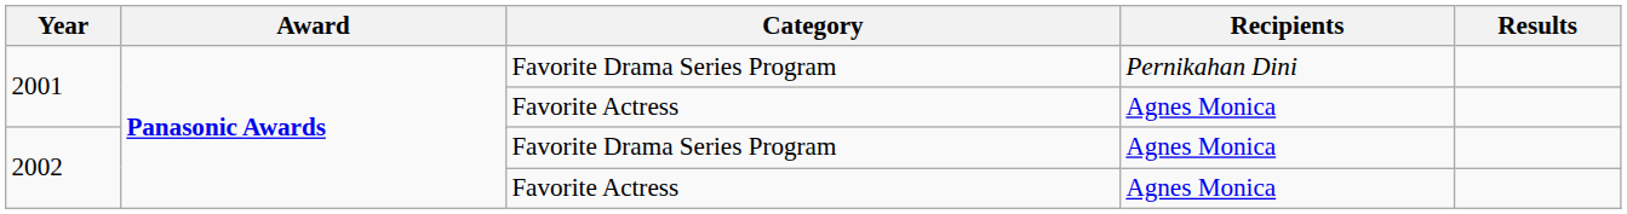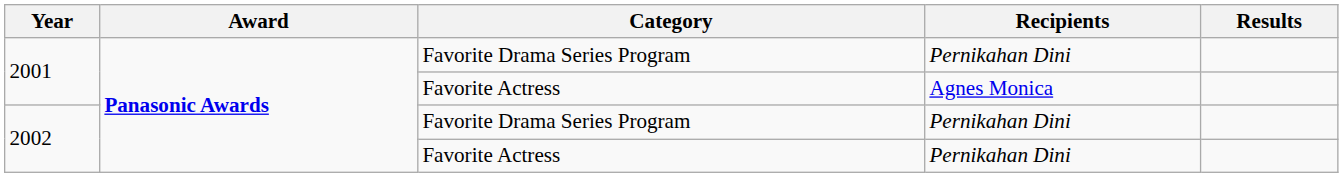2002 / Favorite Drama Series Program | Recipients: Agnes Monica -> Pernikahan Dini
2002 / Favorite Actress | Recipients: Agnes Monica -> Pernikahan Dini
